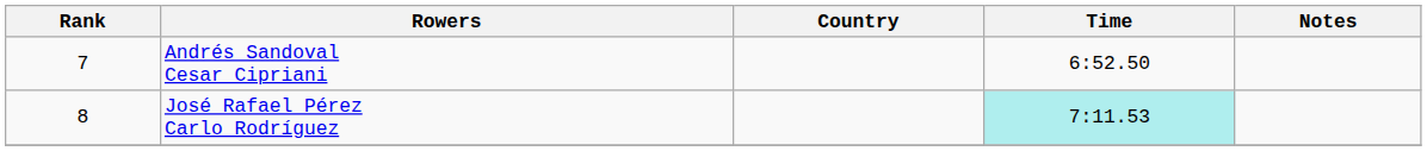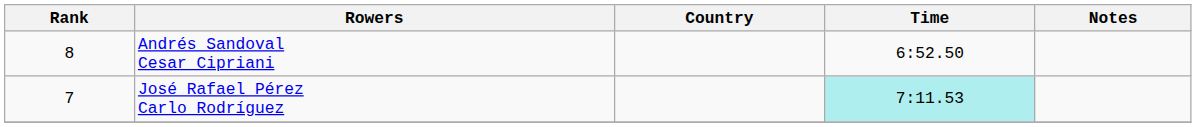Andrés Sandoval Cesar Cipriani | Rank: 7 -> 8
José Rafael Pérez Carlo Rodríguez | Rank: 8 -> 7
